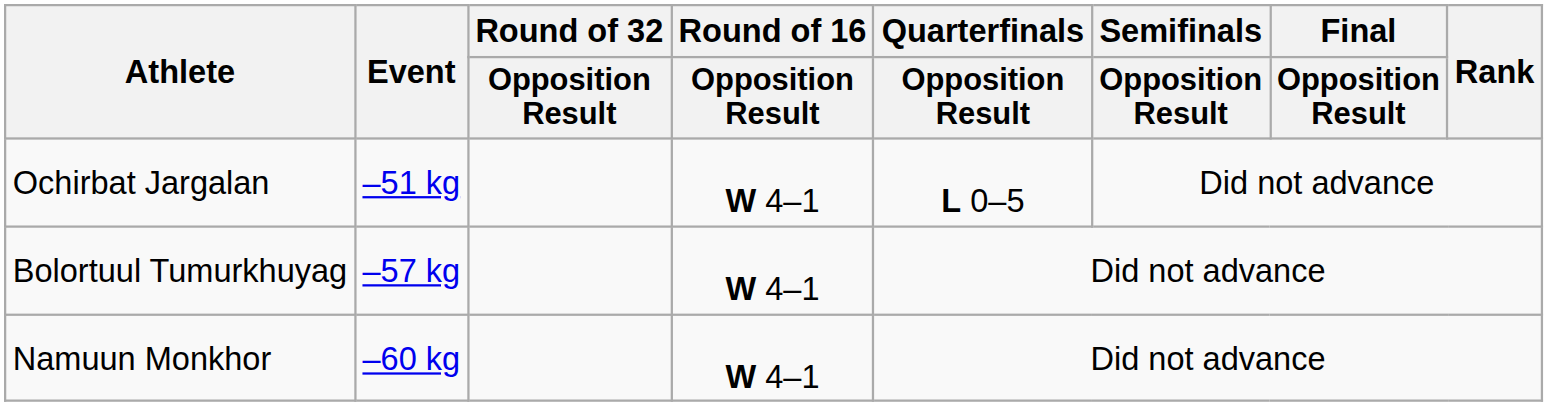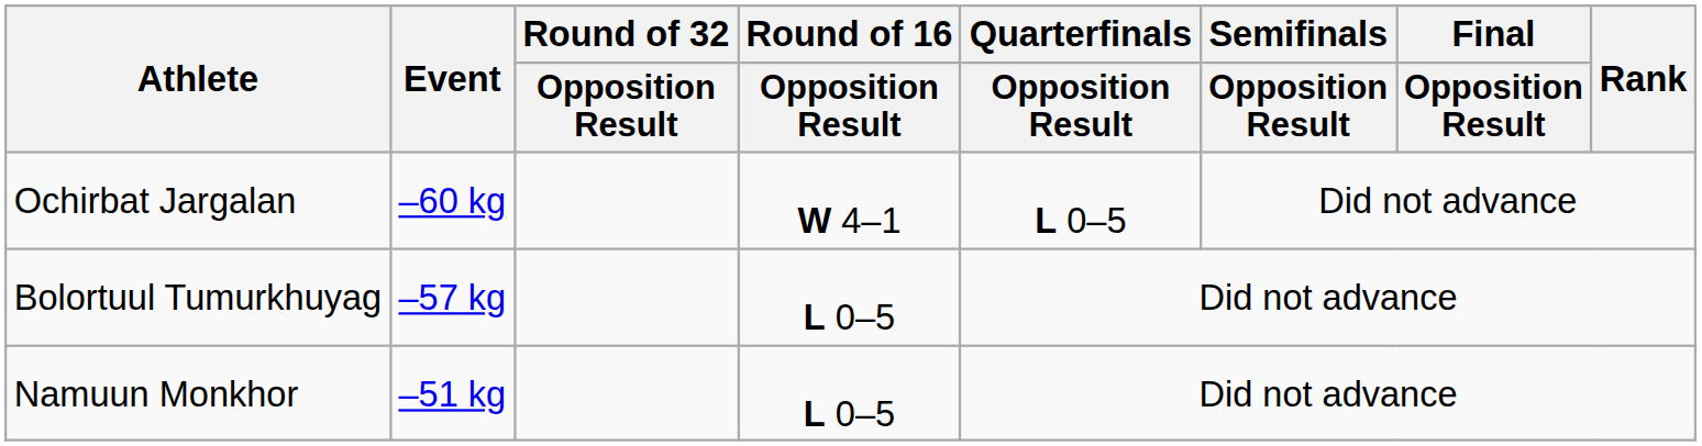Ochirbat Jargalan | Event: –51 kg -> –60 kg
Bolortuul Tumurkhuyag | Round of 16 / Opposition Result: W 4–1 -> L 0–5
Namuun Monkhor | Event: –60 kg -> –51 kg
Namuun Monkhor | Round of 16 / Opposition Result: W 4–1 -> L 0–5
